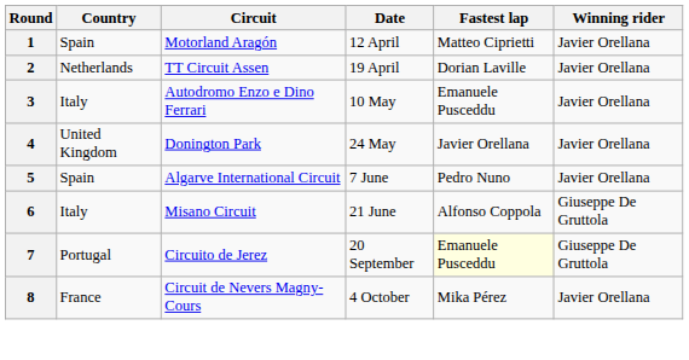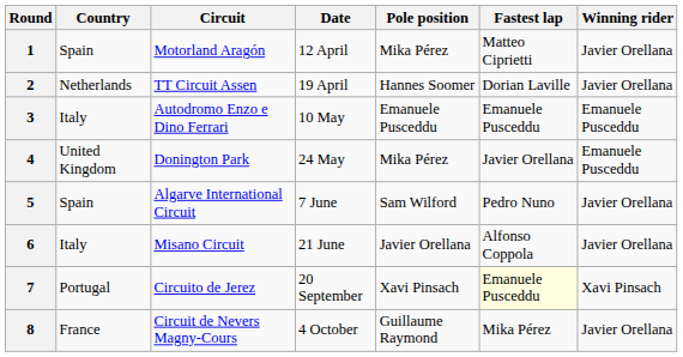+ column: Pole position | Mika Pérez | Hannes Soomer | Emanuele Pusceddu | Mika Pérez | Sam Wilford | Javier Orellana | Xavi Pinsach | Guillaume Raymond
3 | Winning rider: Javier Orellana -> Emanuele Pusceddu
4 | Winning rider: Javier Orellana -> Emanuele Pusceddu
6 | Winning rider: Giuseppe De Gruttola -> Javier Orellana
7 | Winning rider: Giuseppe De Gruttola -> Xavi Pinsach
